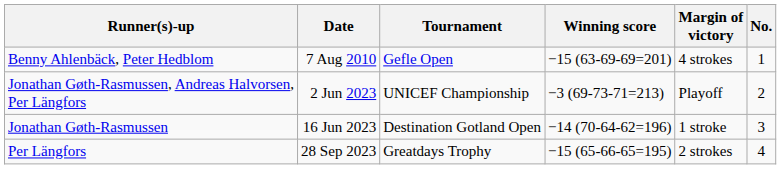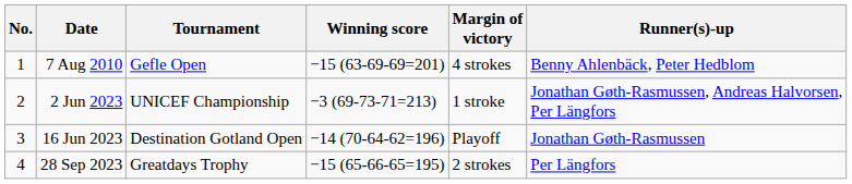columns swapped: No. <-> Runner(s)-up
2 Jun 2023 | Margin of victory: Playoff -> 1 stroke
16 Jun 2023 | Margin of victory: 1 stroke -> Playoff
